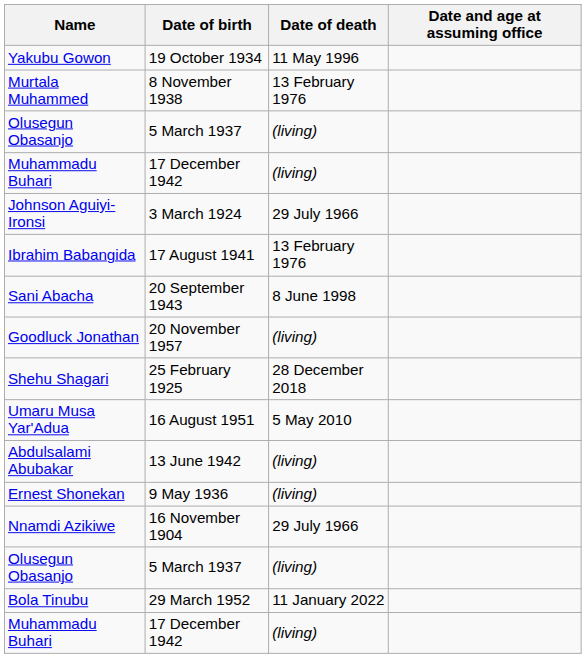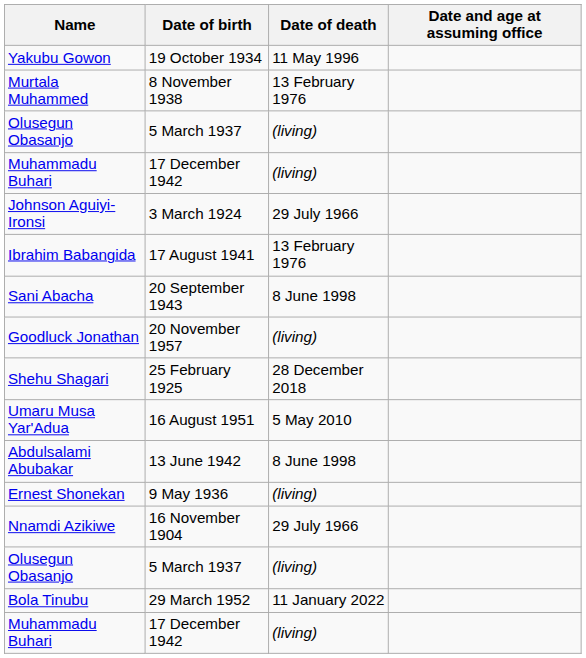Abdulsalami Abubakar | Date of death: (living) -> 8 June 1998
